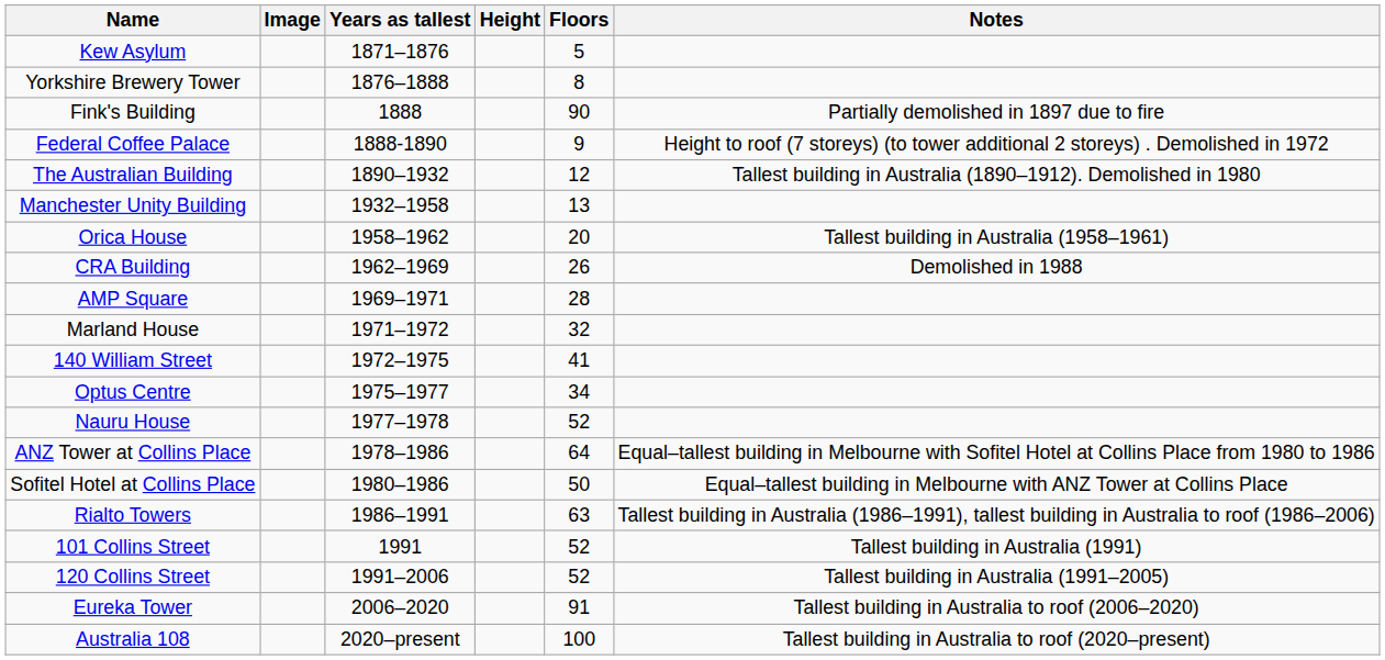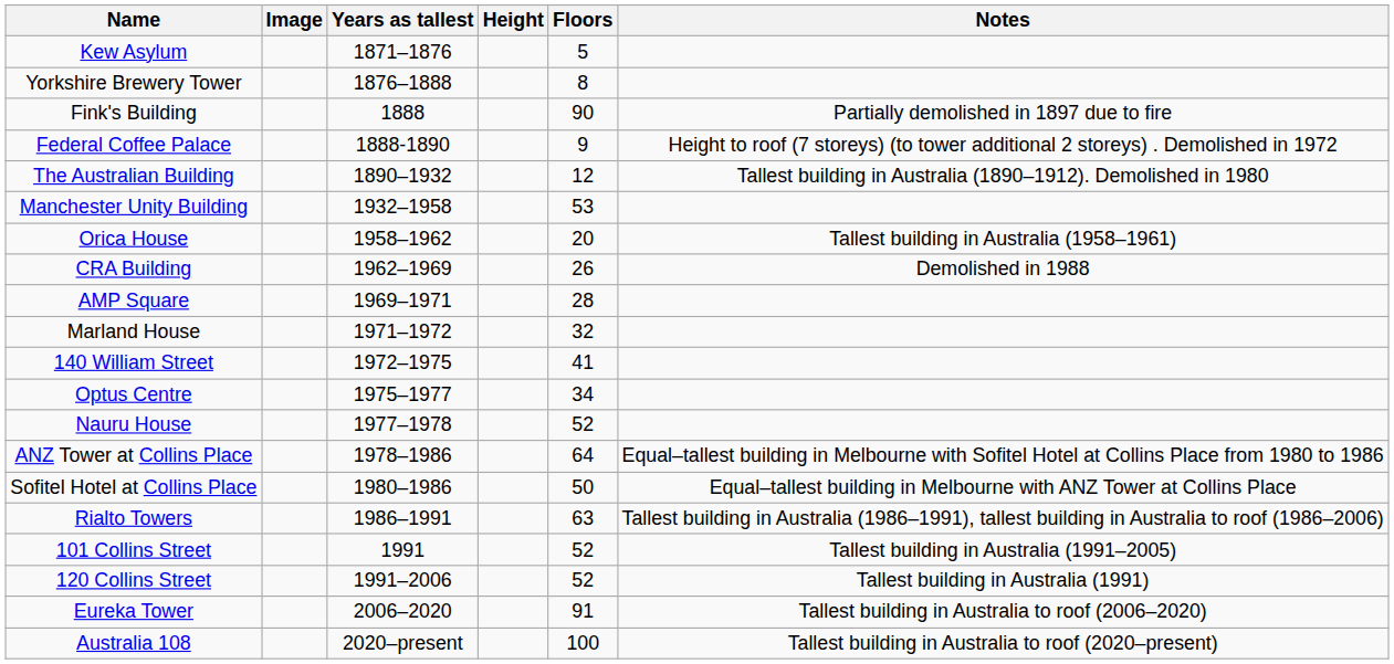Manchester Unity Building | Floors: 13 -> 53
101 Collins Street | Notes: Tallest building in Australia (1991) -> Tallest building in Australia (1991–2005)
120 Collins Street | Notes: Tallest building in Australia (1991–2005) -> Tallest building in Australia (1991)
